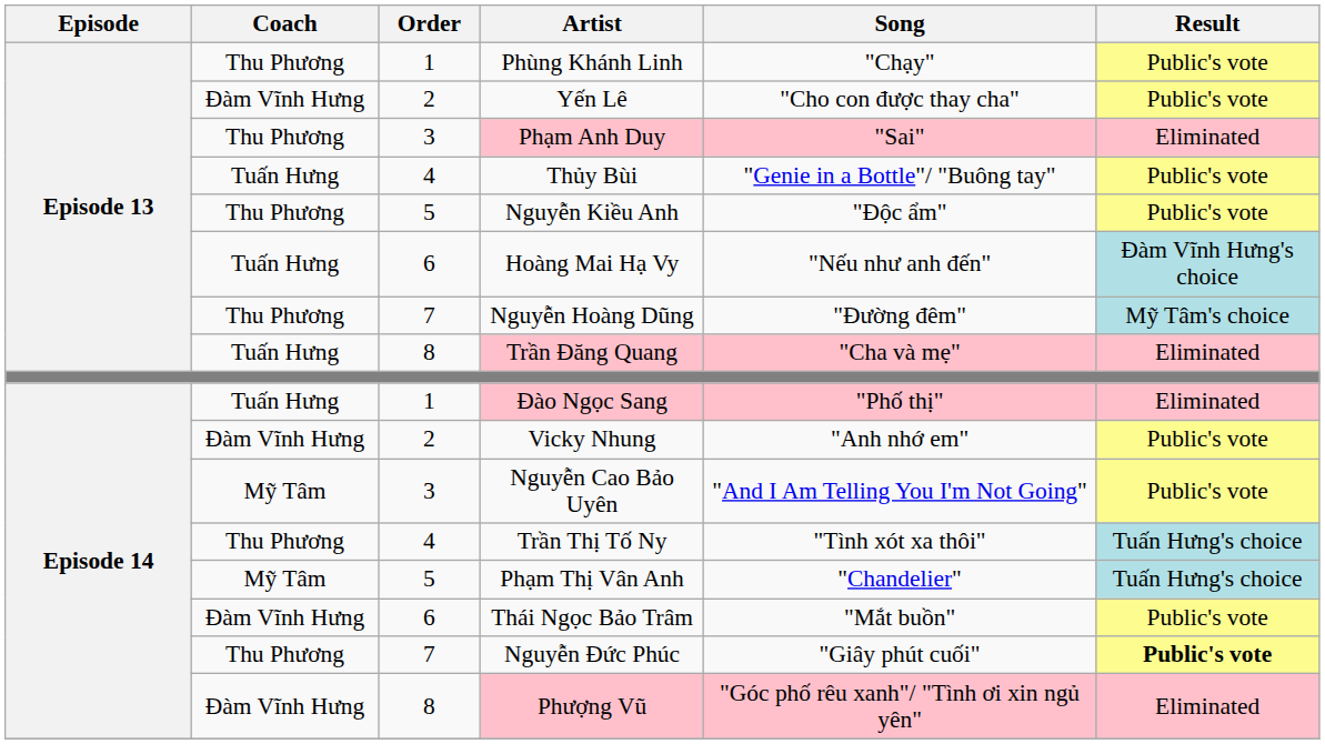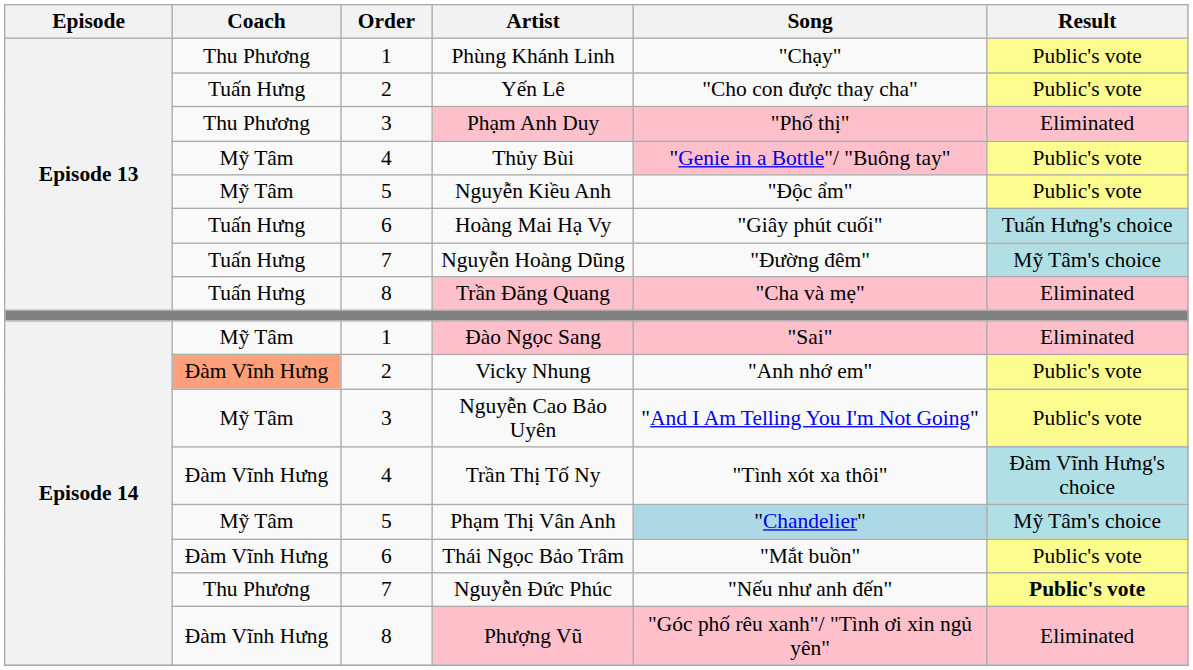Yến Lê | Coach: Đàm Vĩnh Hưng -> Tuấn Hưng
Phạm Anh Duy | Song: "Sai" -> "Phố thị"
Thủy Bùi | Coach: Tuấn Hưng -> Mỹ Tâm
Thủy Bùi | Song: no background -> pink background
Nguyễn Kiều Anh | Coach: Thu Phương -> Mỹ Tâm
Hoàng Mai Hạ Vy | Song: "Nếu như anh đến" -> "Giây phút cuối"
Hoàng Mai Hạ Vy | Result: Đàm Vĩnh Hưng's choice -> Tuấn Hưng's choice
Nguyễn Hoàng Dũng | Coach: Thu Phương -> Tuấn Hưng
Đào Ngọc Sang | Coach: Tuấn Hưng -> Mỹ Tâm
Đào Ngọc Sang | Song: "Phố thị" -> "Sai"
Vicky Nhung | Coach: no background -> lightsalmon background
Trần Thị Tố Ny | Coach: Thu Phương -> Đàm Vĩnh Hưng
Trần Thị Tố Ny | Result: Tuấn Hưng's choice -> Đàm Vĩnh Hưng's choice
Phạm Thị Vân Anh | Song: no background -> lightblue background
Phạm Thị Vân Anh | Result: Tuấn Hưng's choice -> Mỹ Tâm's choice
Nguyễn Đức Phúc | Song: "Giây phút cuối" -> "Nếu như anh đến"
